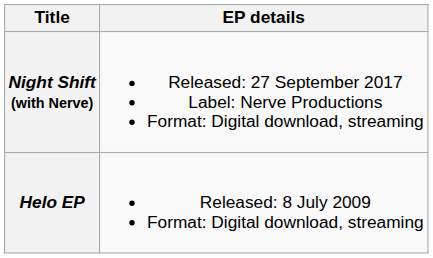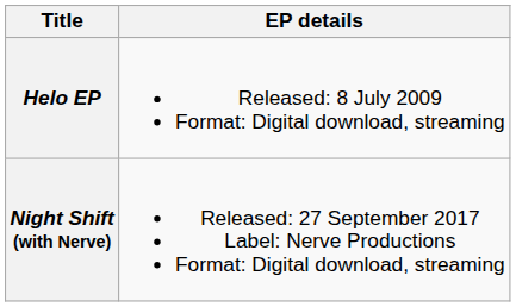rows swapped: Helo EP <-> Night Shift (with Nerve)
